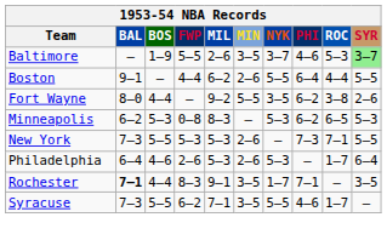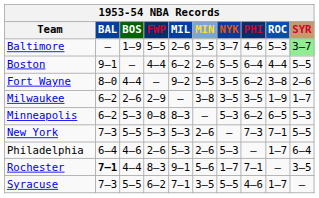+ row: Milwaukee | 6–2 | 2–6 | 2–9 | — | 3–8 | 3–5 | 3–5 | 1–9 | 1–7
Rochester | MIN: 3–5 -> 5–6
